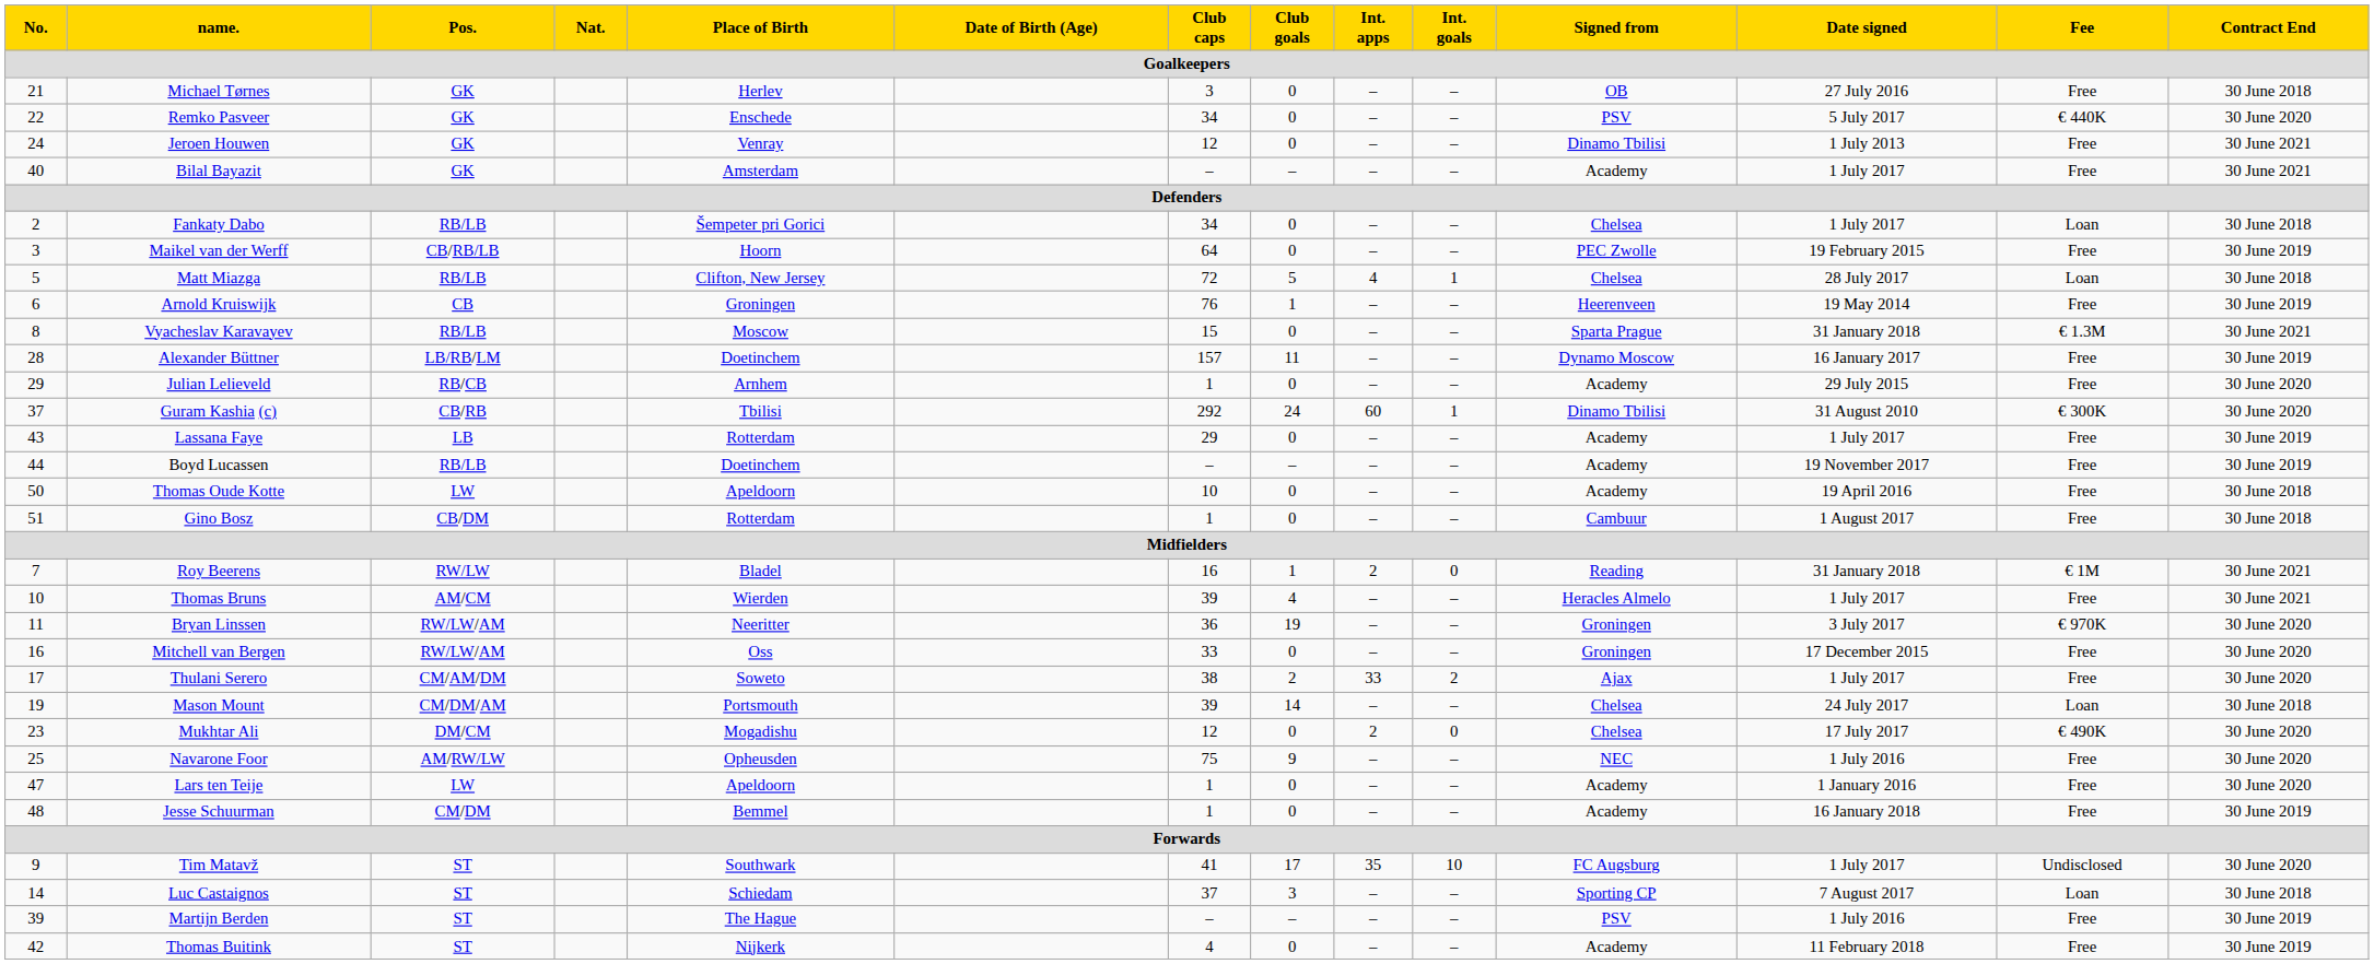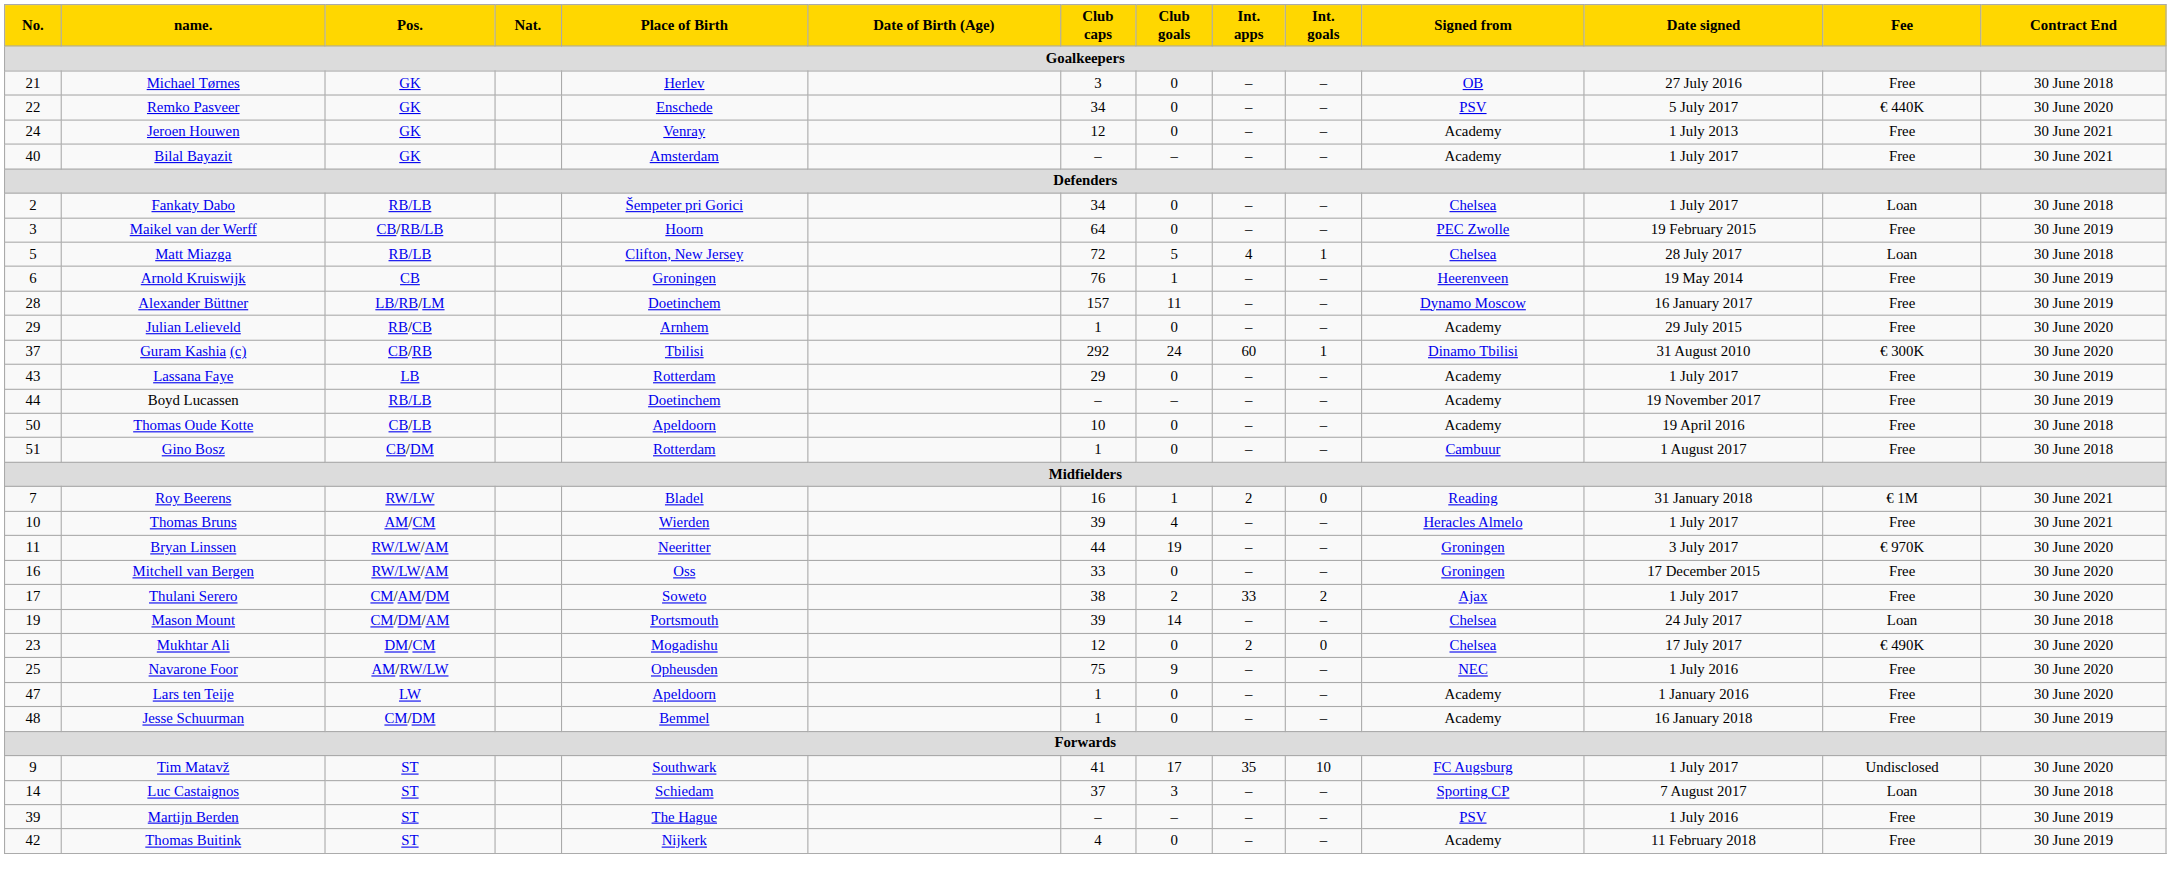Jeroen Houwen | Signed from: Dinamo Tbilisi -> Academy
- row: 8 | Vyacheslav Karavayev | RB/LB | Moscow | 15 | 0 | – | – | Sparta Prague | 31 January 2018 | € 1.3M | 30 June 2021
Thomas Oude Kotte | Pos.: LW -> CB/LB
Bryan Linssen | Club caps: 36 -> 44
